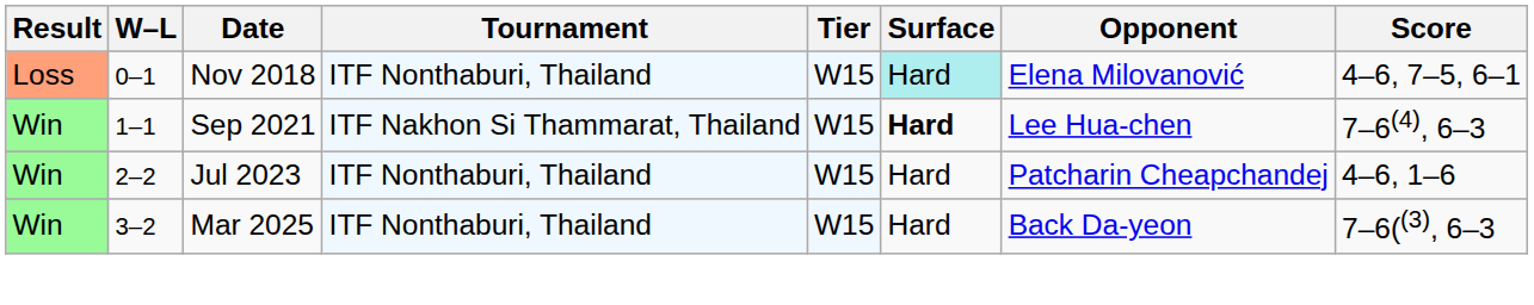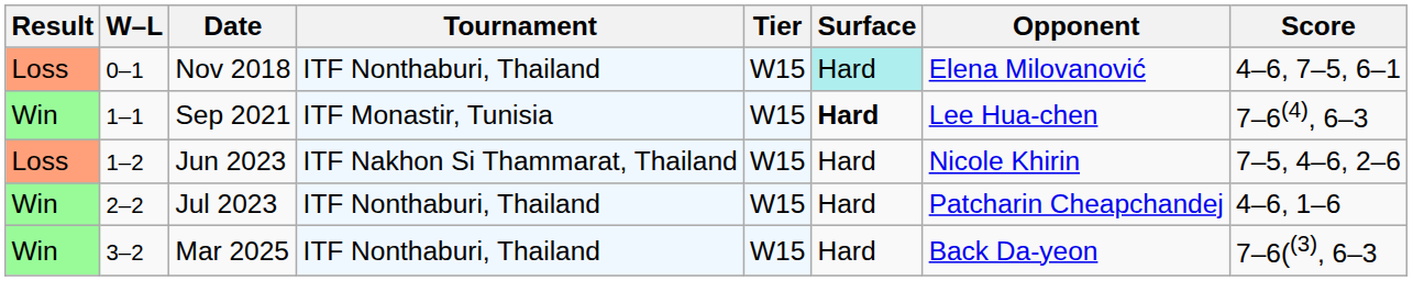Sep 2021 | Tournament: ITF Nakhon Si Thammarat, Thailand -> ITF Monastir, Tunisia
+ row: Loss | 1–2 | Jun 2023 | ITF Nakhon Si Thammarat, Thailand | W15 | Hard | Nicole Khirin | 7–5, 4–6, 2–6
